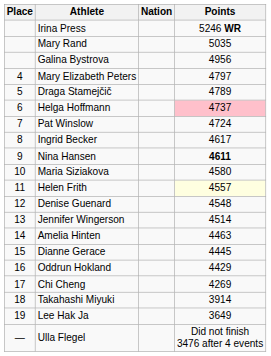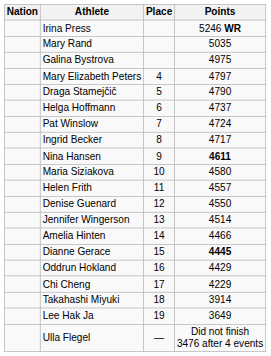columns swapped: Place <-> Nation
Galina Bystrova | Points: 4956 -> 4975
Draga Stamejčič | Points: 4789 -> 4790
Helga Hoffmann | Points: pink background -> no background
Ingrid Becker | Points: 4617 -> 4717
Helen Frith | Points: lightyellow background -> no background
Denise Guenard | Points: 4548 -> 4550
Amelia Hinten | Points: 4463 -> 4466
Dianne Gerace | Points: normal -> bold
Chi Cheng | Points: 4269 -> 4229
